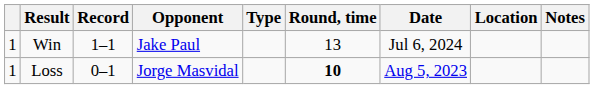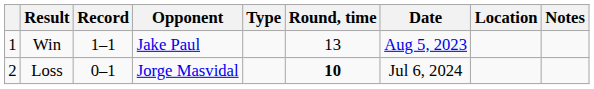Win | Date: Jul 6, 2024 -> Aug 5, 2023
Loss | column 1: 1 -> 2
Loss | Date: Aug 5, 2023 -> Jul 6, 2024
